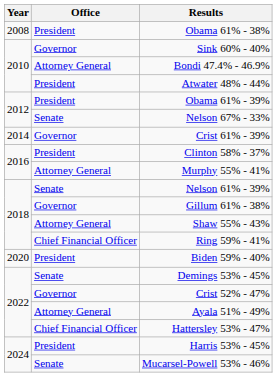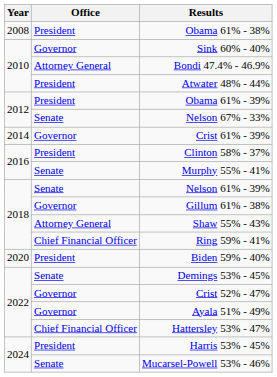Murphy 55% - 41% | Office: Attorney General -> Senate
Ayala 51% - 49% | Office: Attorney General -> Governor
